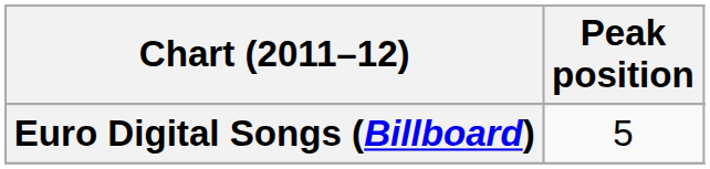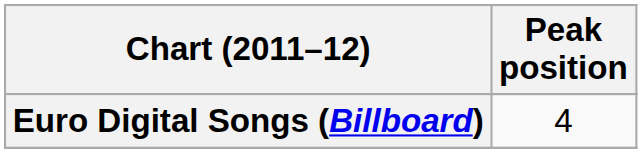Euro Digital Songs (Billboard) | Peak position: 5 -> 4
